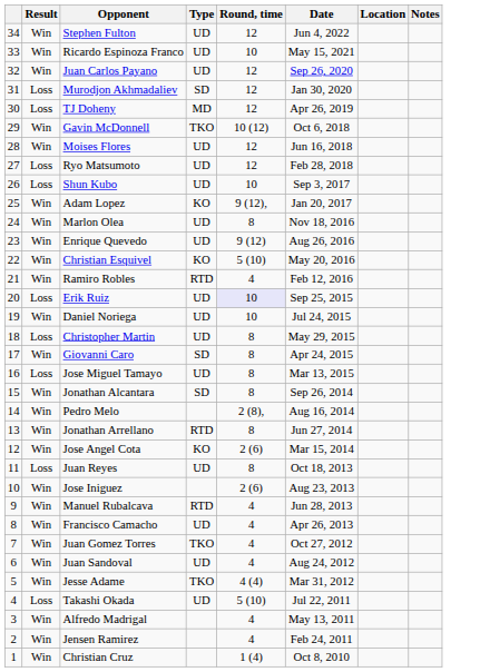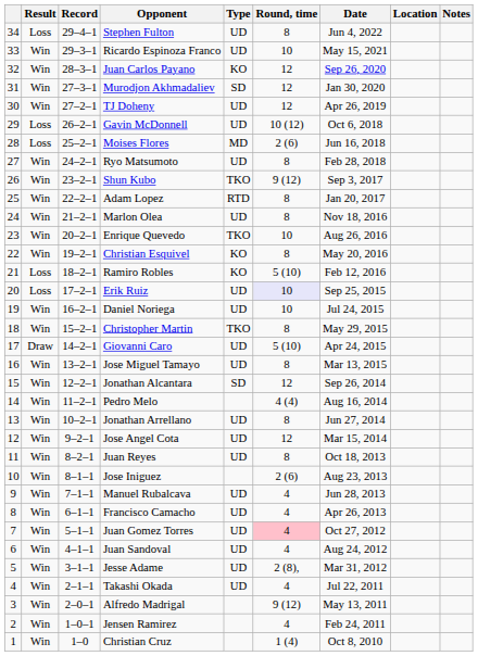+ column: Record | 29–4–1 | 29–3–1 | 28–3–1 | 27–3–1 | 27–2–1 | 26–2–1 | 25–2–1 | 24–2–1 | 23–2–1 | 22–2–1 | 21–2–1 | 20–2–1 | 19–2–1 | 18–2–1 | 17–2–1 | 16–2–1 | 15–2–1 | 14–2–1 | 13–2–1 | 12–2–1 | 11–2–1 | 10–2–1 | 9–2–1 | 8–2–1 | 8–1–1 | 7–1–1 | 6–1–1 | 5–1–1 | 4–1–1 | 3–1–1 | 2–1–1 | 2–0–1 | 1–0–1 | 1–0
Stephen Fulton | Result: Win -> Loss
Stephen Fulton | Round, time: 12 -> 8
Juan Carlos Payano | Type: UD -> KO
Murodjon Akhmadaliev | Result: Loss -> Win
TJ Doheny | Result: Loss -> Win
TJ Doheny | Type: MD -> UD
Gavin McDonnell | Result: Win -> Loss
Gavin McDonnell | Type: TKO -> UD
Moises Flores | Result: Win -> Loss
Moises Flores | Type: UD -> MD
Moises Flores | Round, time: 12 -> 2 (6)
Ryo Matsumoto | Result: Loss -> Win
Ryo Matsumoto | Round, time: 12 -> 8
Shun Kubo | Result: Loss -> Win
Shun Kubo | Type: UD -> TKO
Shun Kubo | Round, time: 10 -> 9 (12)
Adam Lopez | Type: KO -> RTD
Adam Lopez | Round, time: 9 (12), -> 8
Enrique Quevedo | Type: UD -> TKO
Enrique Quevedo | Round, time: 9 (12) -> 10
Christian Esquivel | Round, time: 5 (10) -> 8
Ramiro Robles | Result: Win -> Loss
Ramiro Robles | Type: RTD -> KO
Ramiro Robles | Round, time: 4 -> 5 (10)
Christopher Martin | Result: Loss -> Win
Christopher Martin | Type: UD -> TKO
Giovanni Caro | Result: Win -> Draw
Giovanni Caro | Type: SD -> UD
Giovanni Caro | Round, time: 8 -> 5 (10)
Jose Miguel Tamayo | Result: Loss -> Win
Jonathan Alcantara | Round, time: 8 -> 12
Pedro Melo | Round, time: 2 (8), -> 4 (4)
Jonathan Arrellano | Type: RTD -> UD
Jose Angel Cota | Type: KO -> UD
Jose Angel Cota | Round, time: 2 (6) -> 12
Juan Reyes | Result: Loss -> Win
Manuel Rubalcava | Type: RTD -> UD
Juan Gomez Torres | Type: TKO -> UD
Juan Gomez Torres | Round, time: no background -> pink background
Jesse Adame | Type: TKO -> UD
Jesse Adame | Round, time: 4 (4) -> 2 (8),
Takashi Okada | Result: Loss -> Win
Takashi Okada | Round, time: 5 (10) -> 4
Alfredo Madrigal | Round, time: 4 -> 9 (12)
